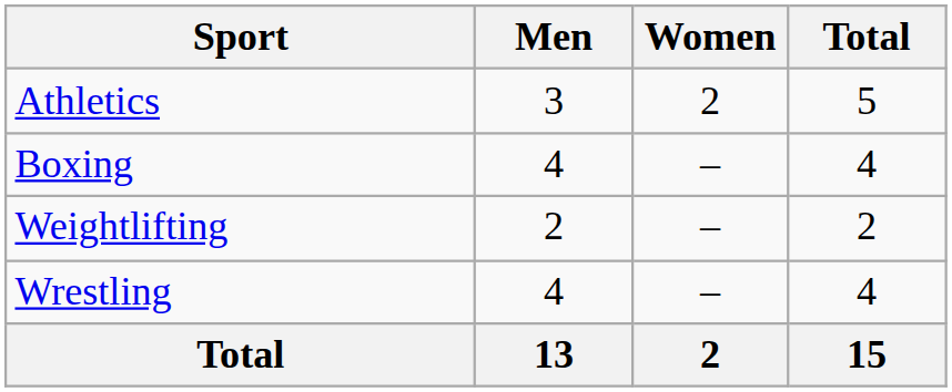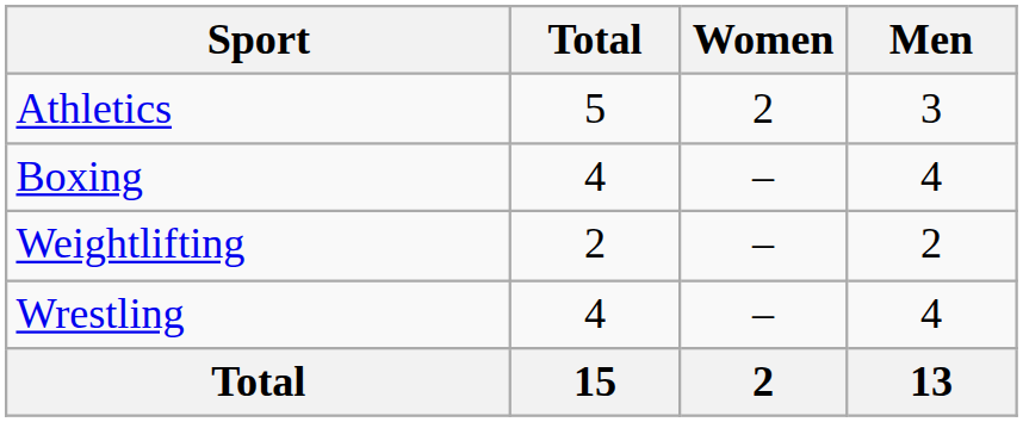columns swapped: Men <-> Total
